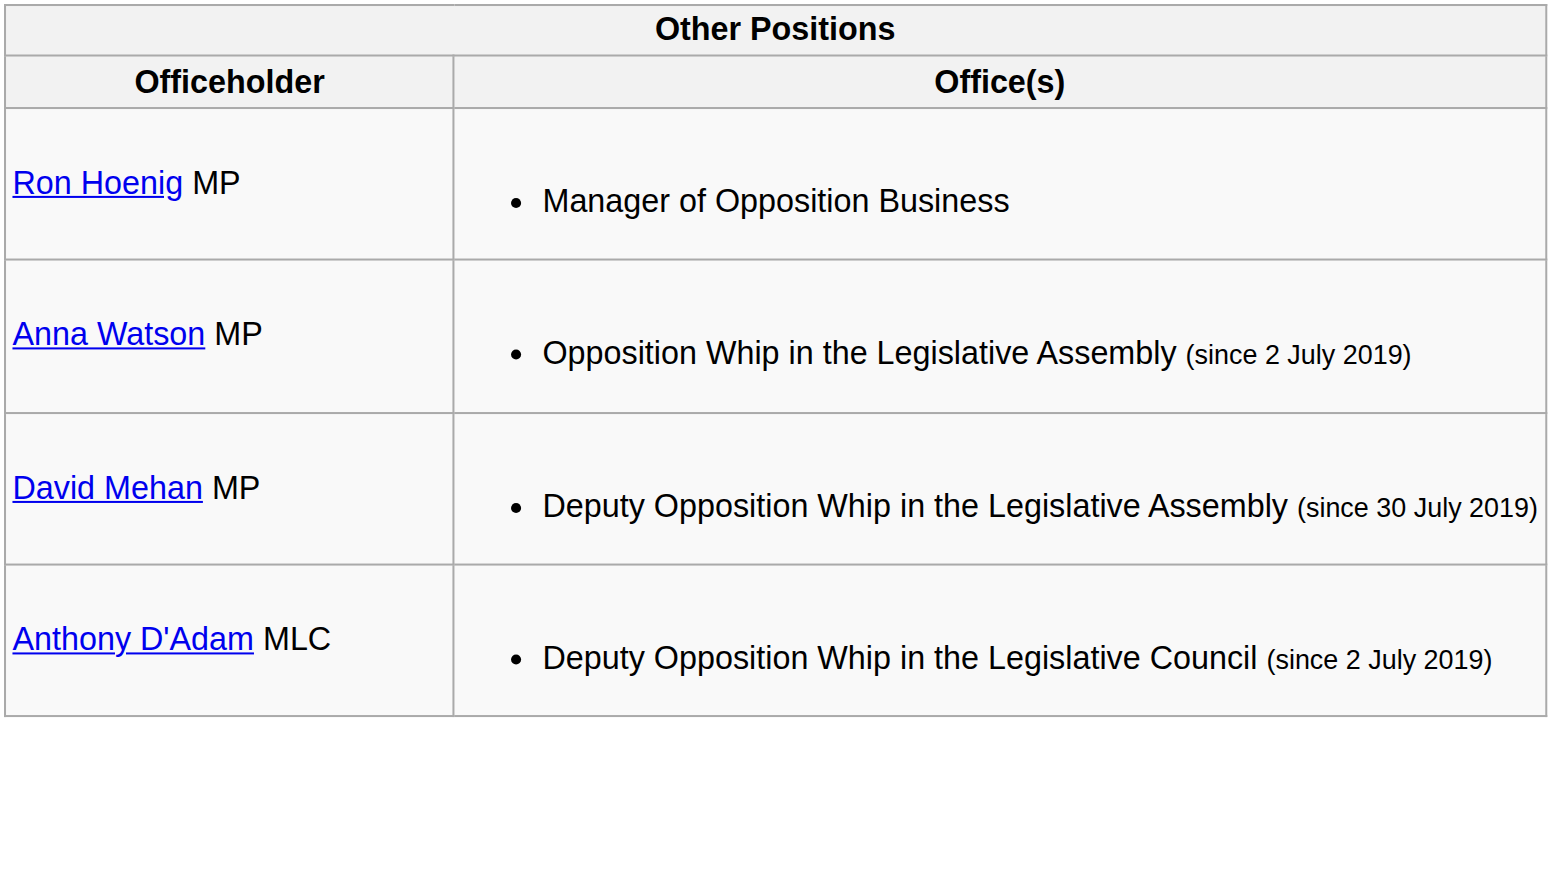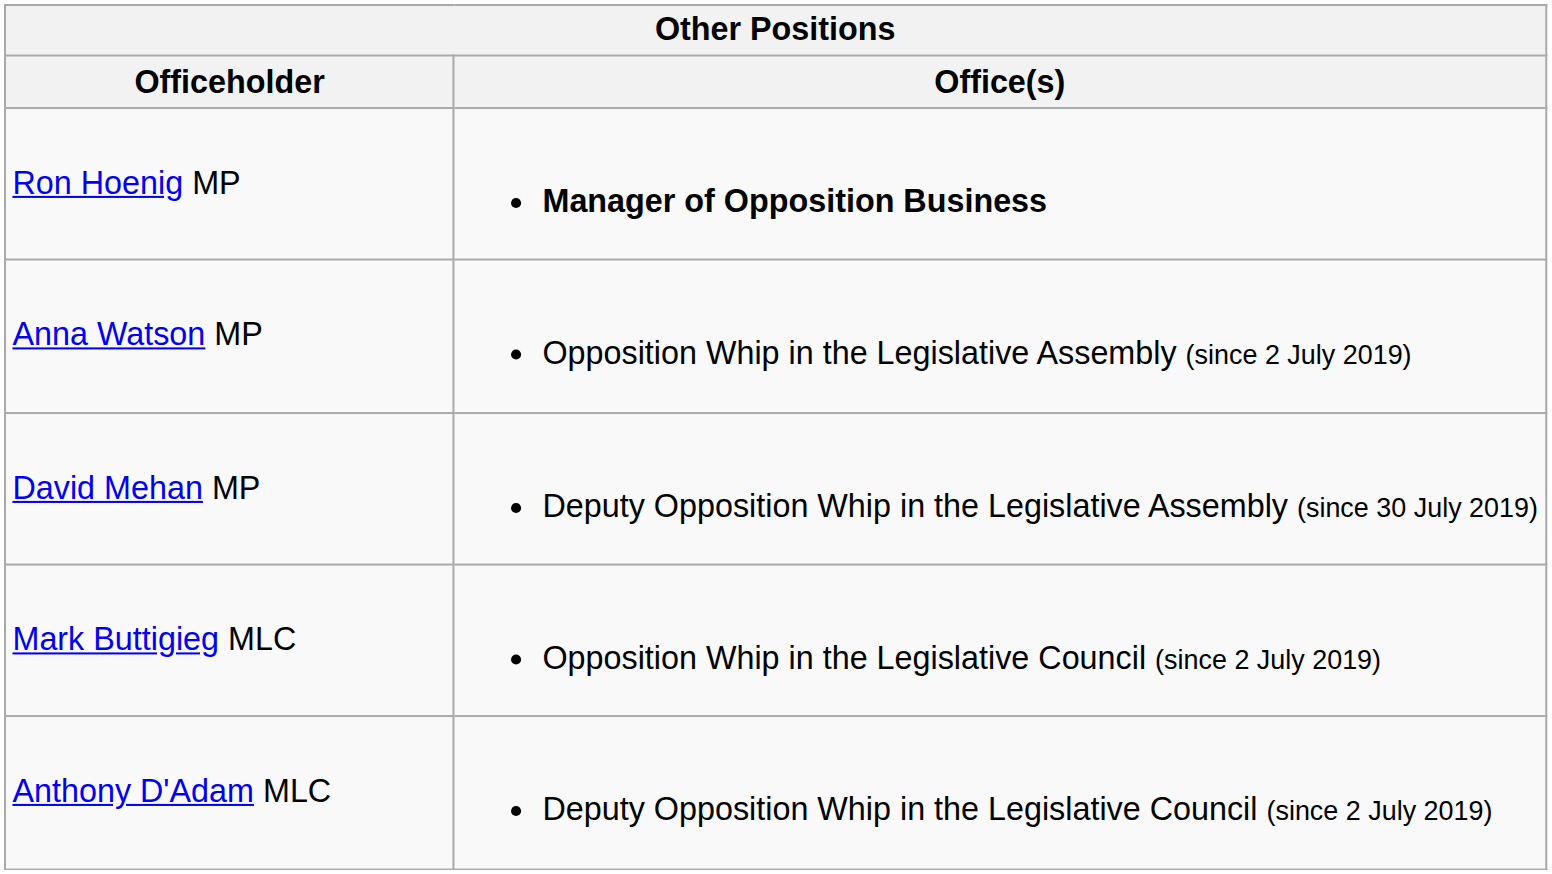Ron Hoenig MP | Office(s): normal -> bold
+ row: Mark Buttigieg MLC | Opposition Whip in the Legislative Council (since 2 July 2019)
